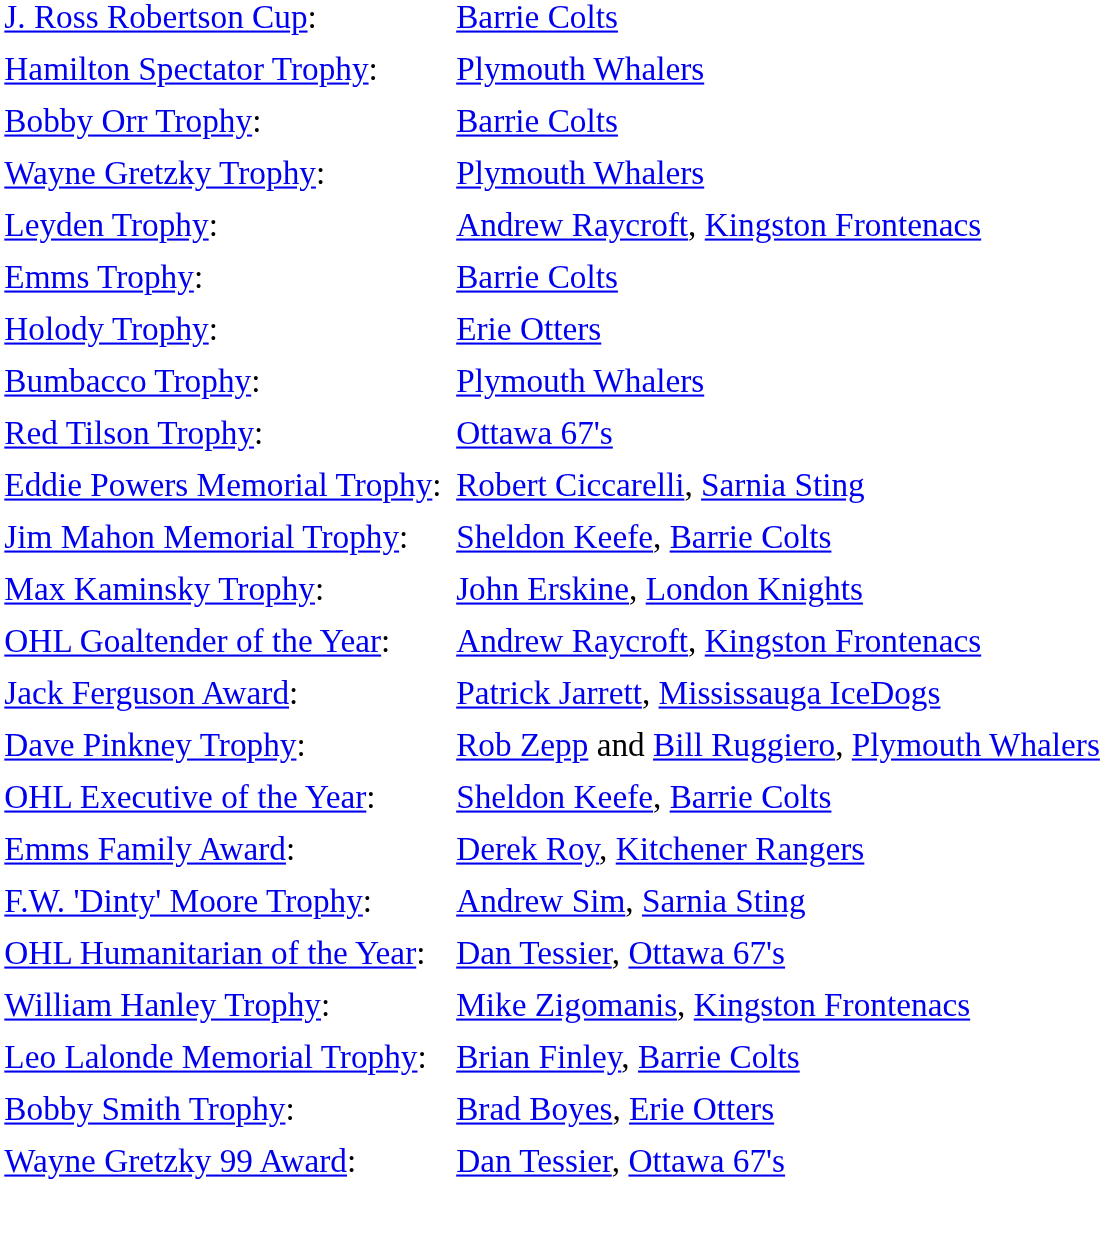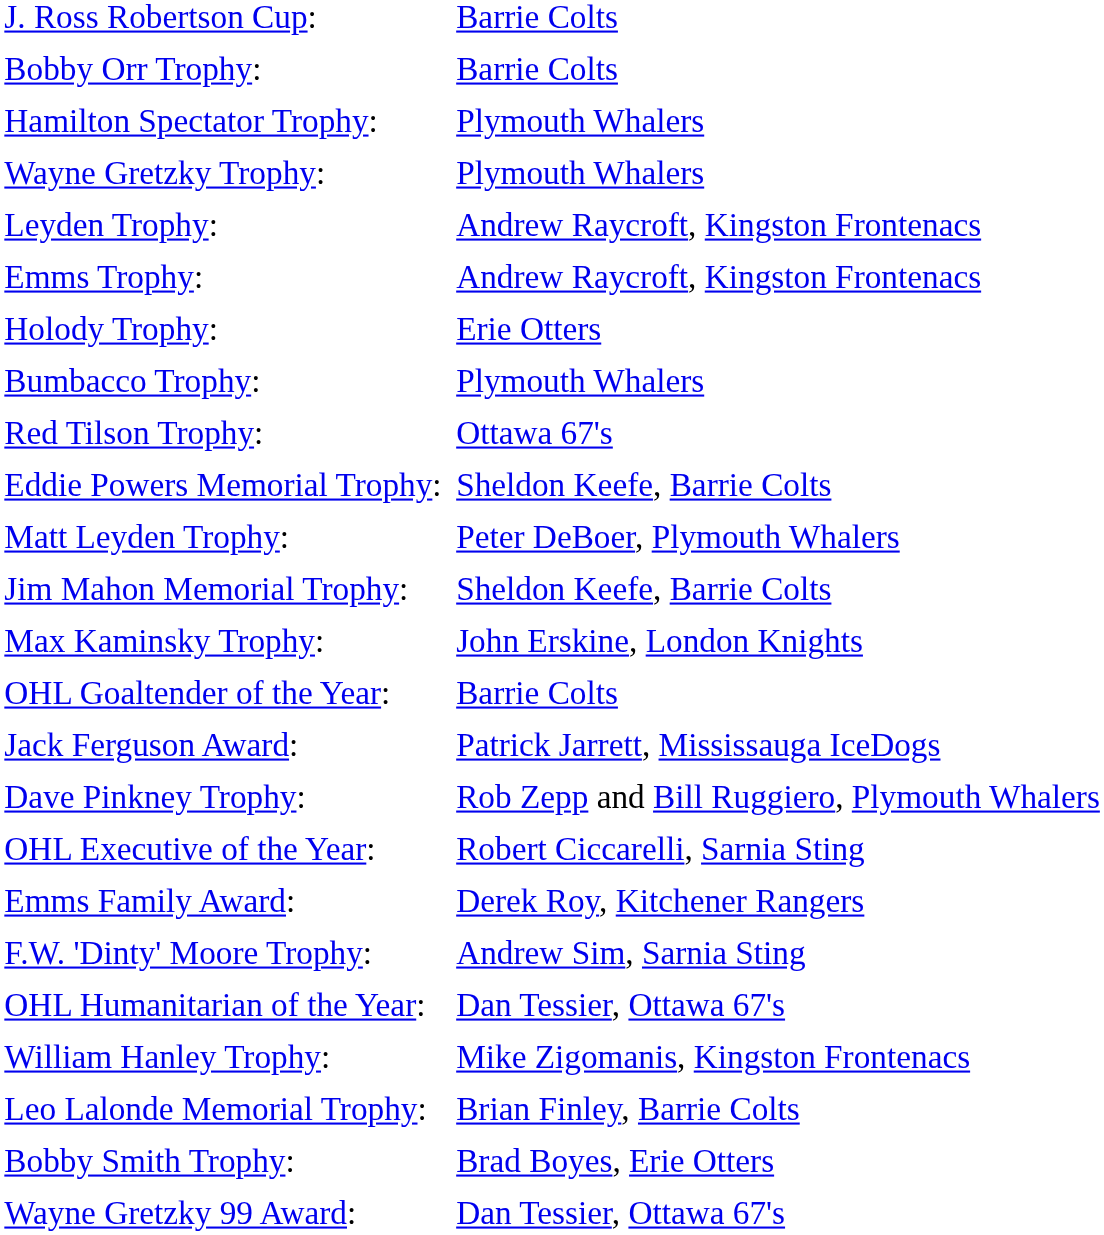rows swapped: Hamilton Spectator Trophy: <-> Bobby Orr Trophy:
Emms Trophy: | column 2: Barrie Colts -> Andrew Raycroft, Kingston Frontenacs
Eddie Powers Memorial Trophy: | column 2: Robert Ciccarelli, Sarnia Sting -> Sheldon Keefe, Barrie Colts
+ row: Matt Leyden Trophy: | Peter DeBoer, Plymouth Whalers
OHL Goaltender of the Year: | column 2: Andrew Raycroft, Kingston Frontenacs -> Barrie Colts
OHL Executive of the Year: | column 2: Sheldon Keefe, Barrie Colts -> Robert Ciccarelli, Sarnia Sting
